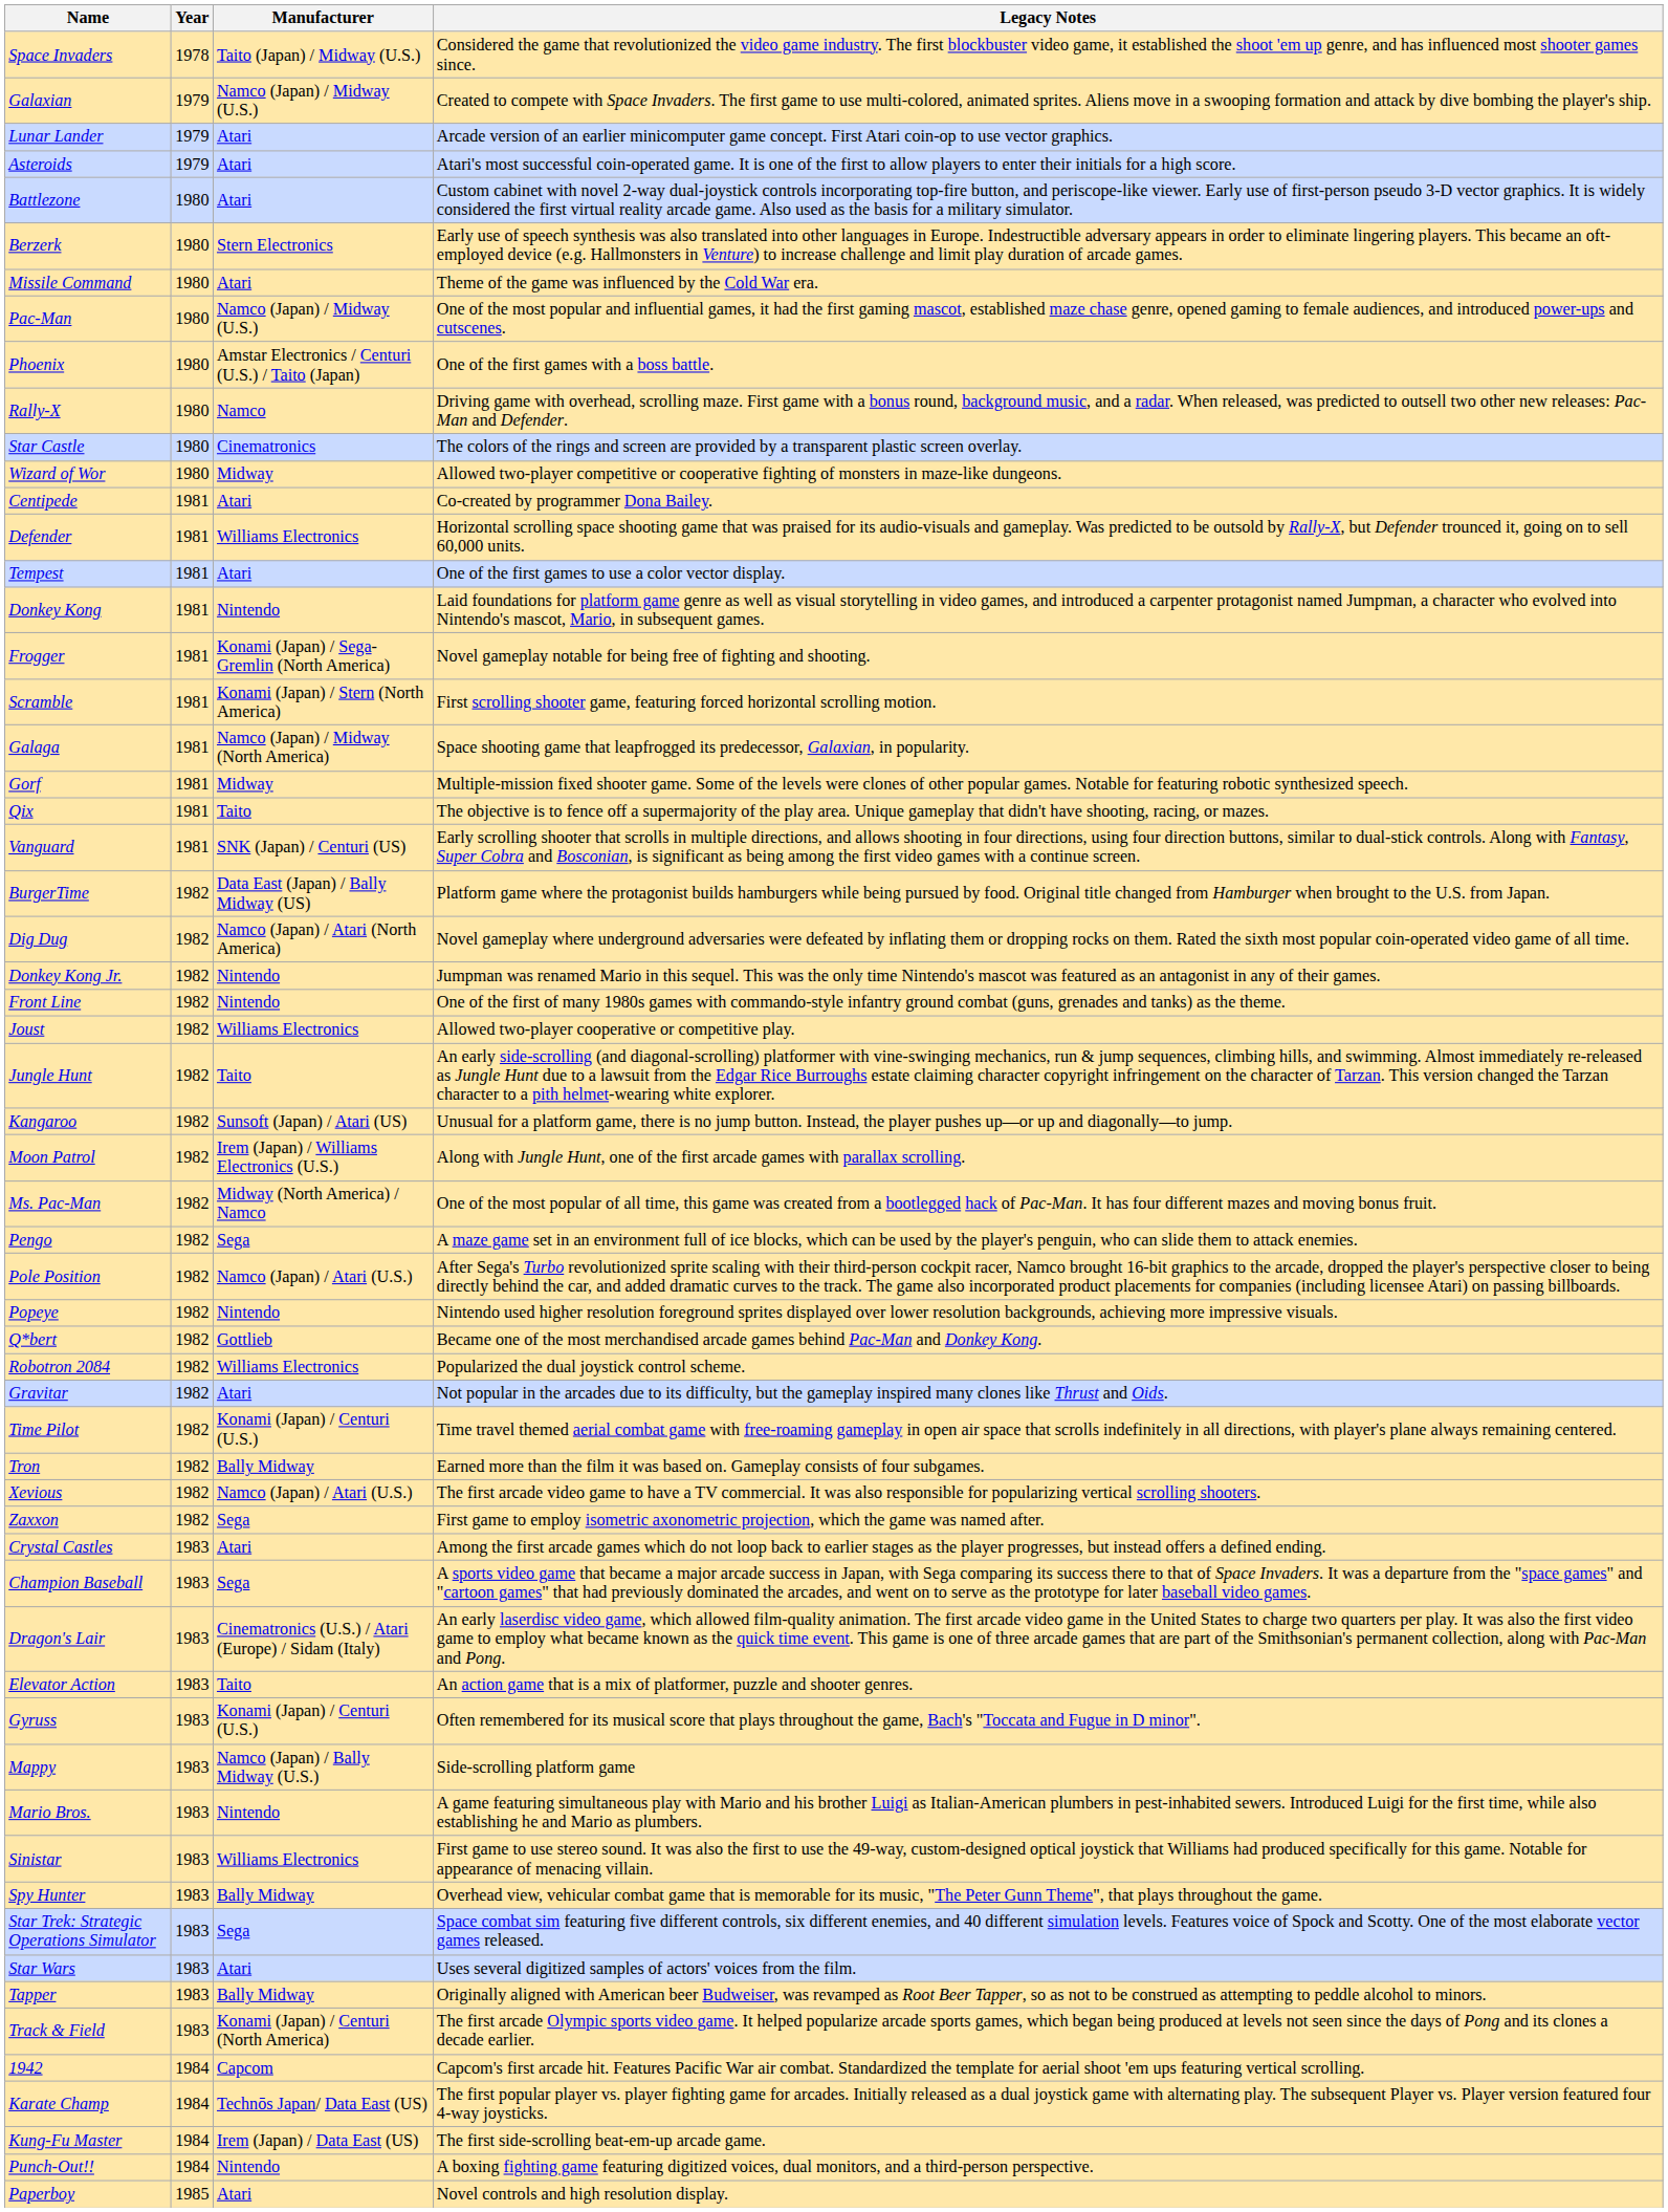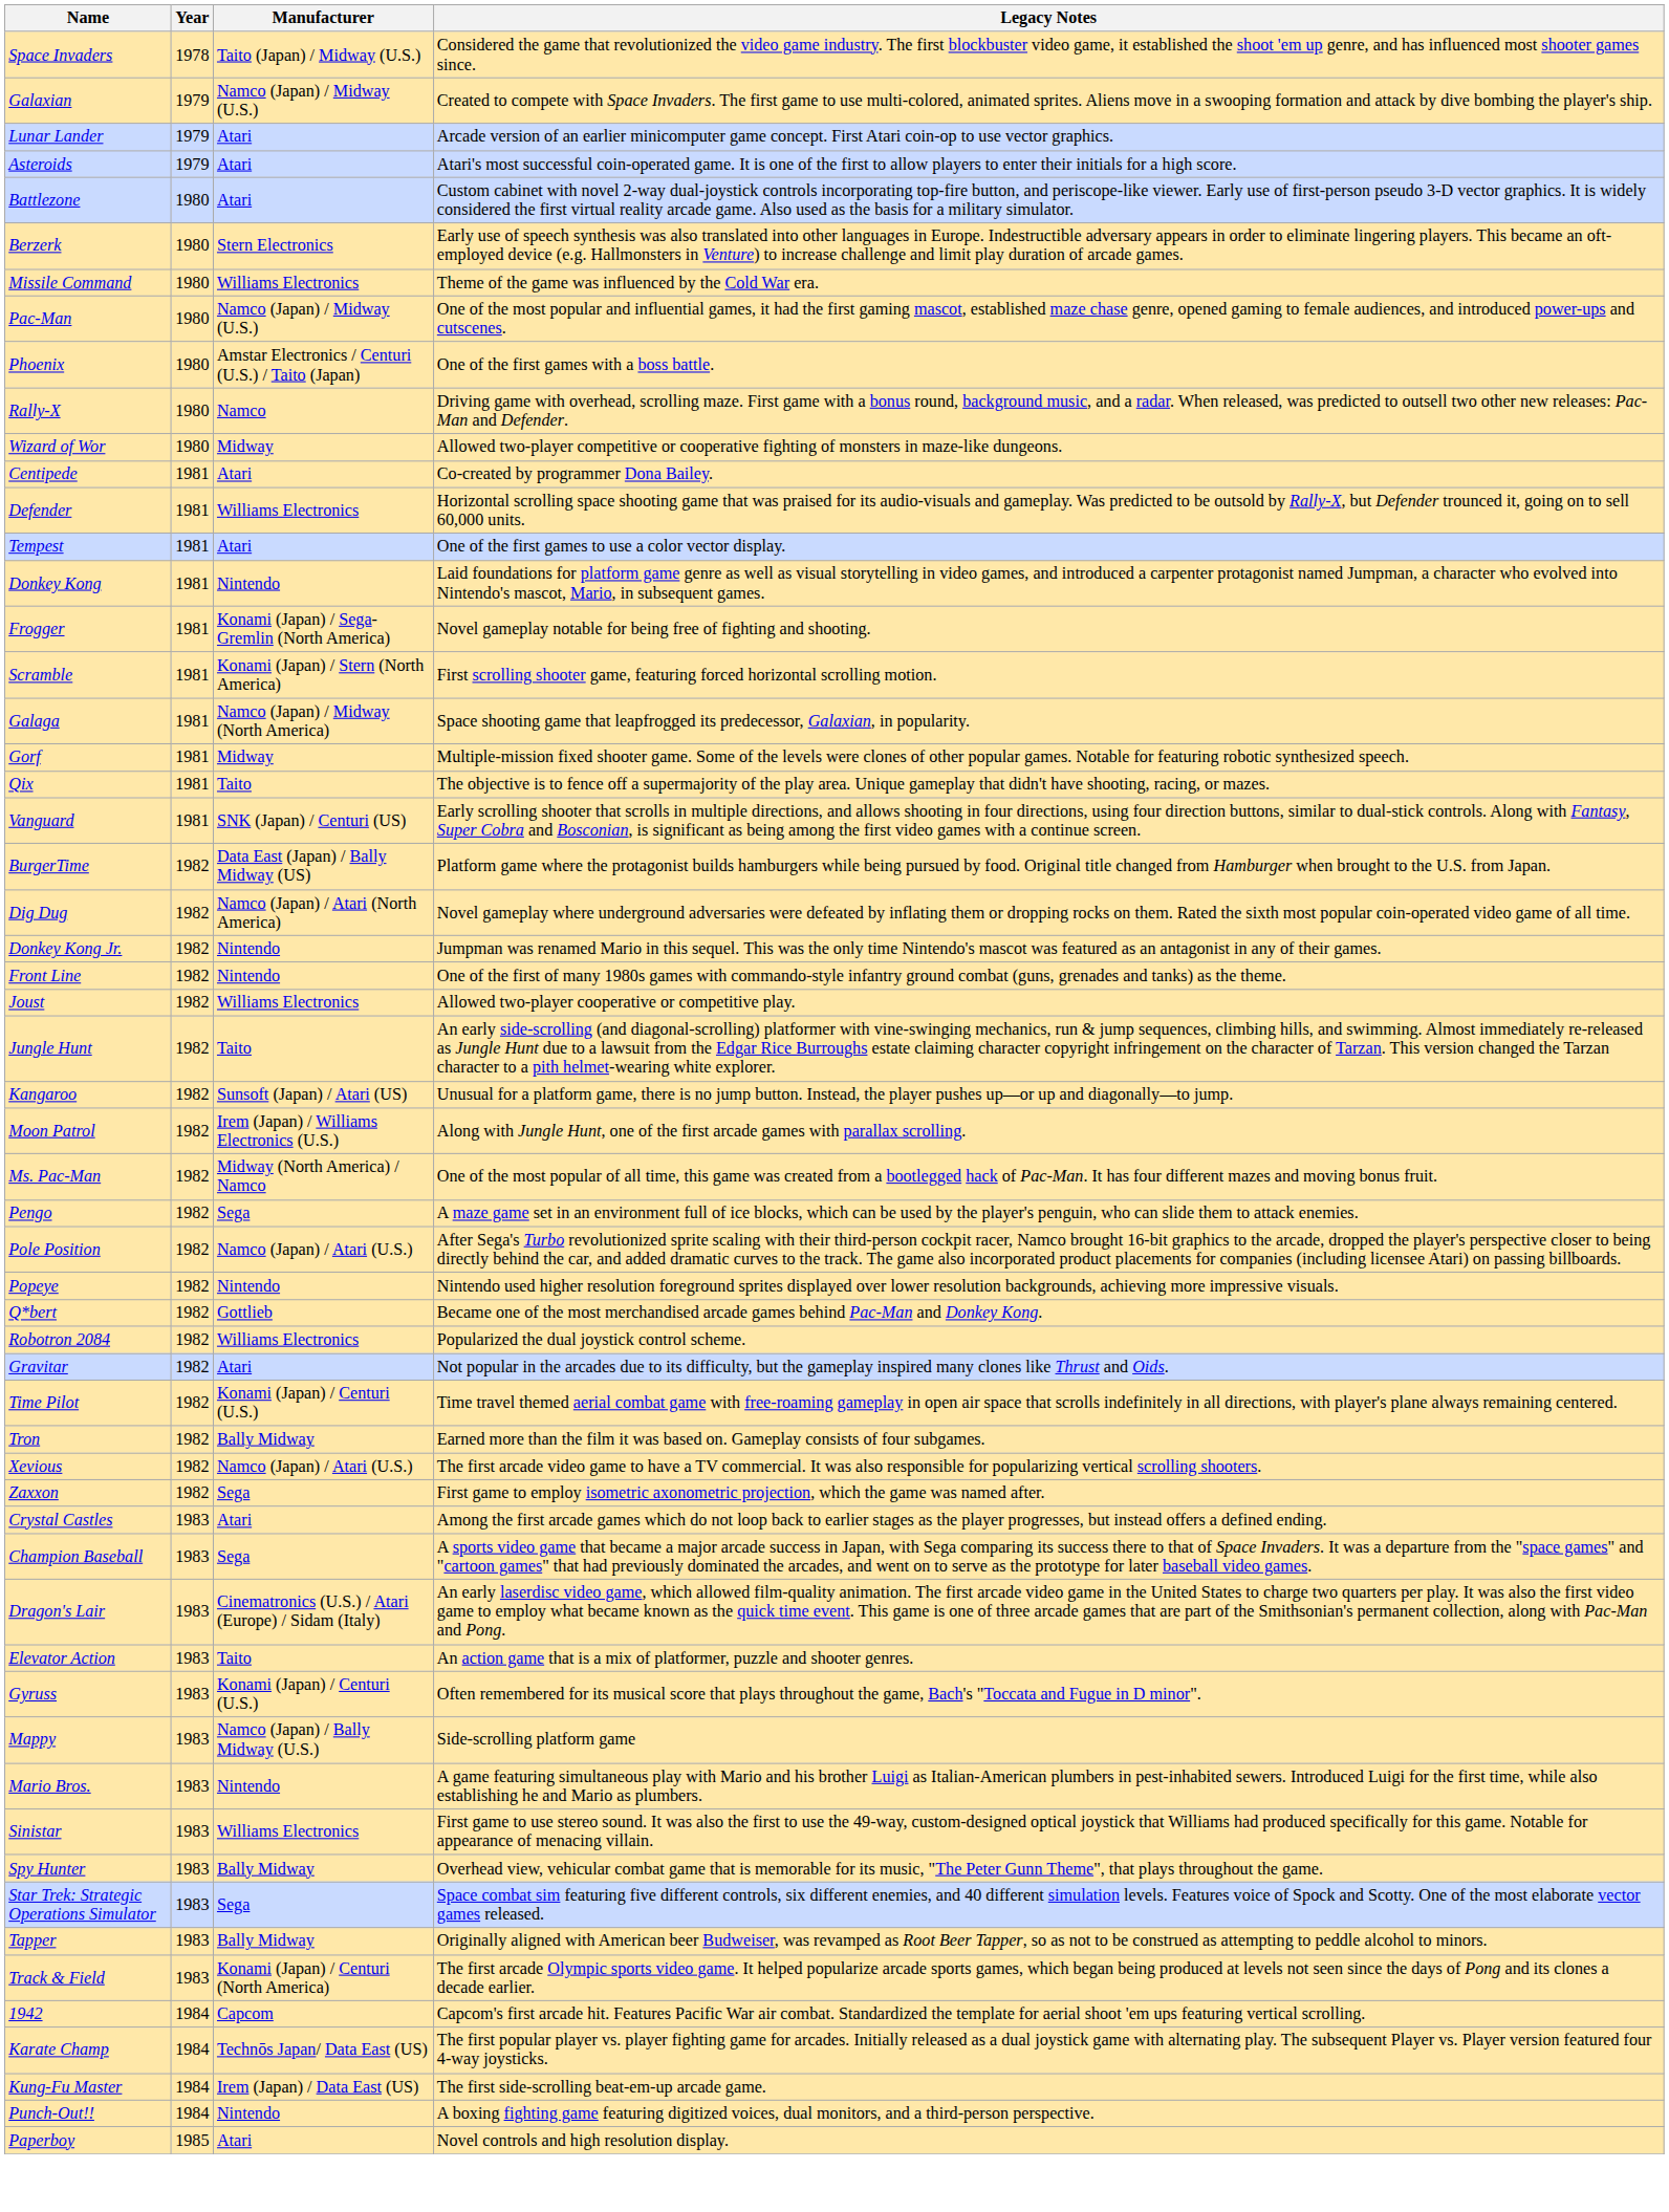Missile Command | Manufacturer: Atari -> Williams Electronics
- row: Star Castle | 1980 | Cinematronics | The colors of the rings and screen are provided by a transparent plastic screen overlay.
- row: Star Wars | 1983 | Atari | Uses several digitized samples of actors' voices from the film.
